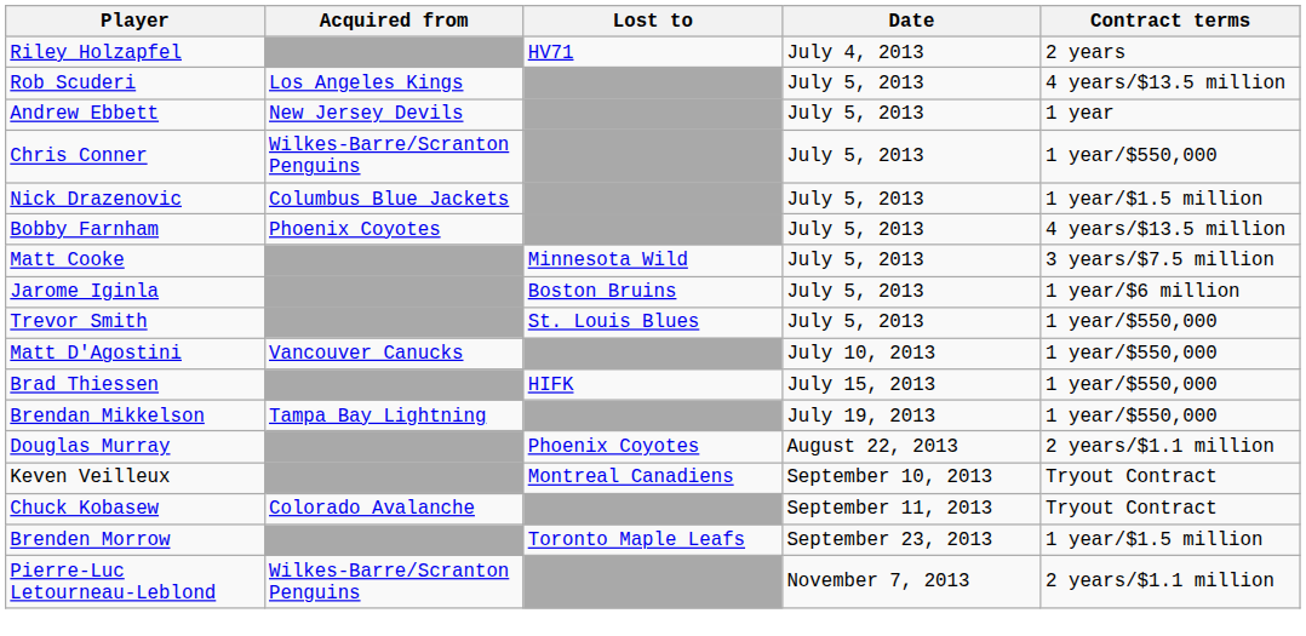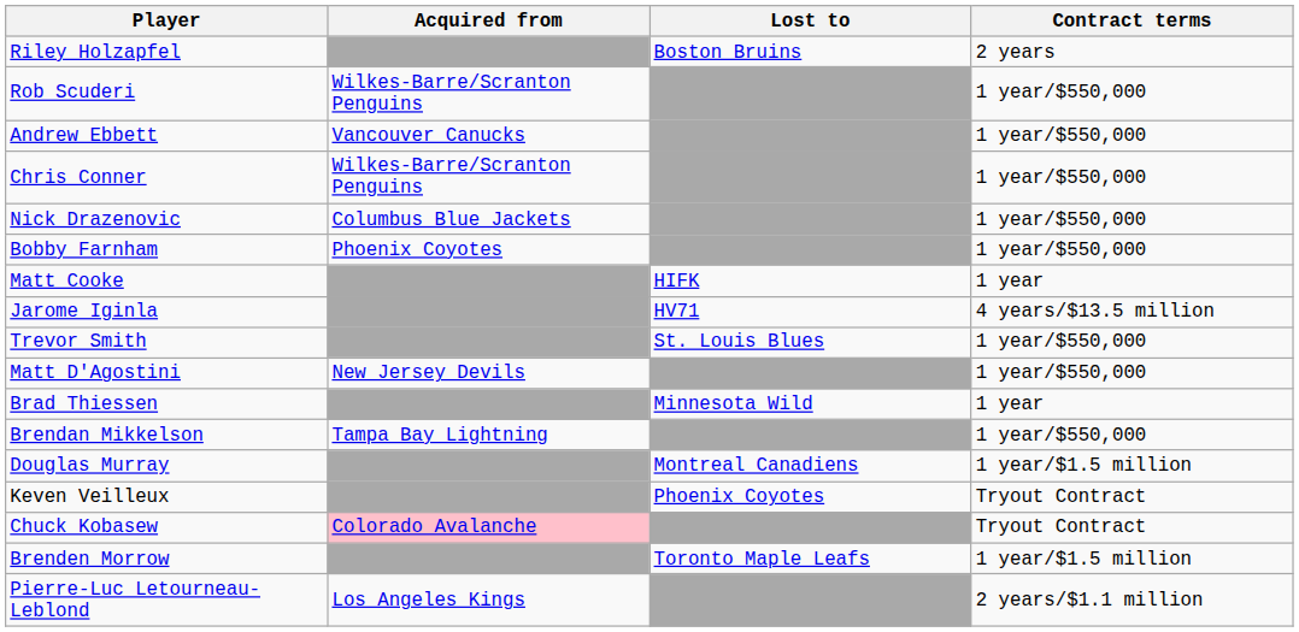- column: Date | July 4, 2013 | July 5, 2013 | July 5, 2013 | July 5, 2013 | July 5, 2013 | July 5, 2013 | July 5, 2013 | July 5, 2013 | July 5, 2013 | July 10, 2013 | July 15, 2013 | July 19, 2013 | August 22, 2013 | September 10, 2013 | September 11, 2013 | September 23, 2013 | November 7, 2013
Riley Holzapfel | Lost to: HV71 -> Boston Bruins
Rob Scuderi | Acquired from: Los Angeles Kings -> Wilkes-Barre/Scranton Penguins
Rob Scuderi | Contract terms: 4 years/$13.5 million -> 1 year/$550,000
Andrew Ebbett | Acquired from: New Jersey Devils -> Vancouver Canucks
Andrew Ebbett | Contract terms: 1 year -> 1 year/$550,000
Nick Drazenovic | Contract terms: 1 year/$1.5 million -> 1 year/$550,000
Bobby Farnham | Contract terms: 4 years/$13.5 million -> 1 year/$550,000
Matt Cooke | Lost to: Minnesota Wild -> HIFK
Matt Cooke | Contract terms: 3 years/$7.5 million -> 1 year
Jarome Iginla | Lost to: Boston Bruins -> HV71
Jarome Iginla | Contract terms: 1 year/$6 million -> 4 years/$13.5 million
Matt D'Agostini | Acquired from: Vancouver Canucks -> New Jersey Devils
Brad Thiessen | Lost to: HIFK -> Minnesota Wild
Brad Thiessen | Contract terms: 1 year/$550,000 -> 1 year
Douglas Murray | Lost to: Phoenix Coyotes -> Montreal Canadiens
Douglas Murray | Contract terms: 2 years/$1.1 million -> 1 year/$1.5 million
Keven Veilleux | Lost to: Montreal Canadiens -> Phoenix Coyotes
Chuck Kobasew | Acquired from: no background -> pink background
Pierre-Luc Letourneau-Leblond | Acquired from: Wilkes-Barre/Scranton Penguins -> Los Angeles Kings
